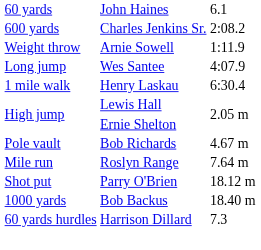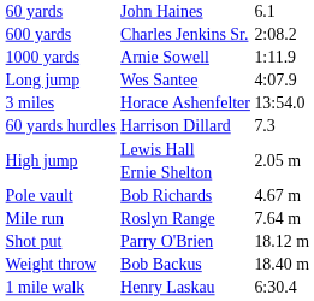Arnie Sowell | column 1: Weight throw -> 1000 yards
+ row: 3 miles | Horace Ashenfelter | 13:54.0
rows swapped: Harrison Dillard <-> Henry Laskau
Bob Backus | column 1: 1000 yards -> Weight throw
